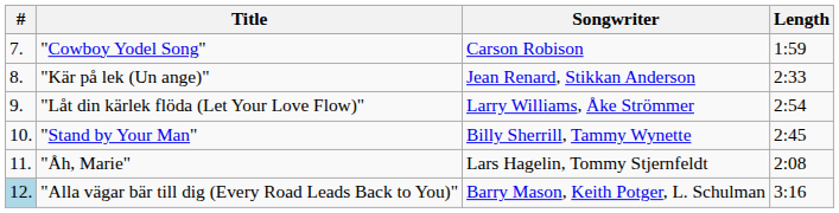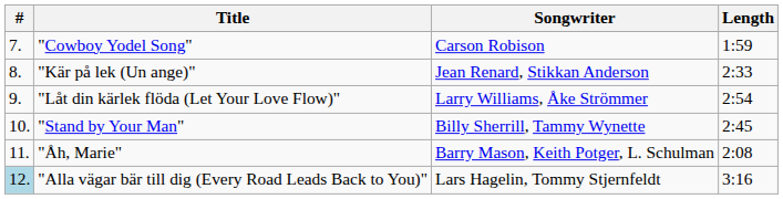"Åh, Marie" | Songwriter: Lars Hagelin, Tommy Stjernfeldt -> Barry Mason, Keith Potger, L. Schulman
"Alla vägar bär till dig (Every Road Leads Back to You)" | Songwriter: Barry Mason, Keith Potger, L. Schulman -> Lars Hagelin, Tommy Stjernfeldt
